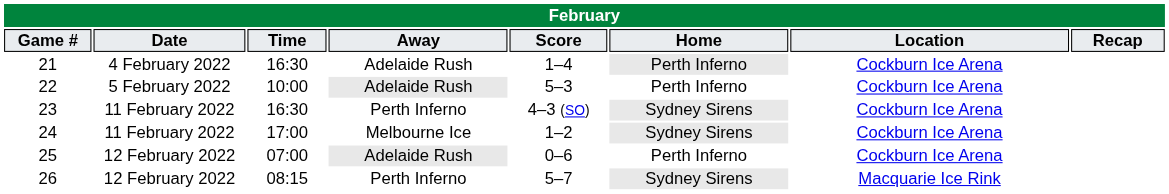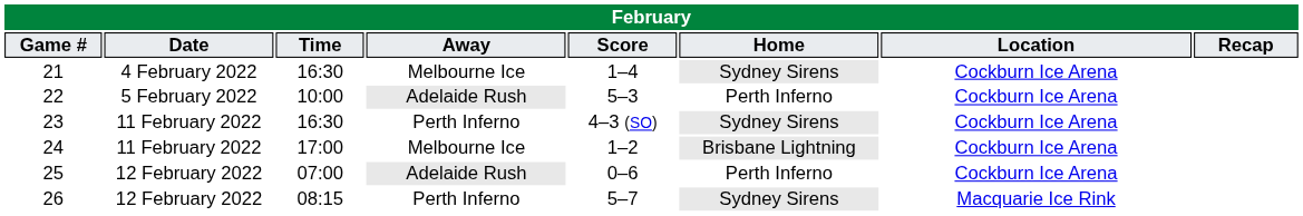21 | Away: Adelaide Rush -> Melbourne Ice
21 | Home: Perth Inferno -> Sydney Sirens
24 | Home: Sydney Sirens -> Brisbane Lightning
